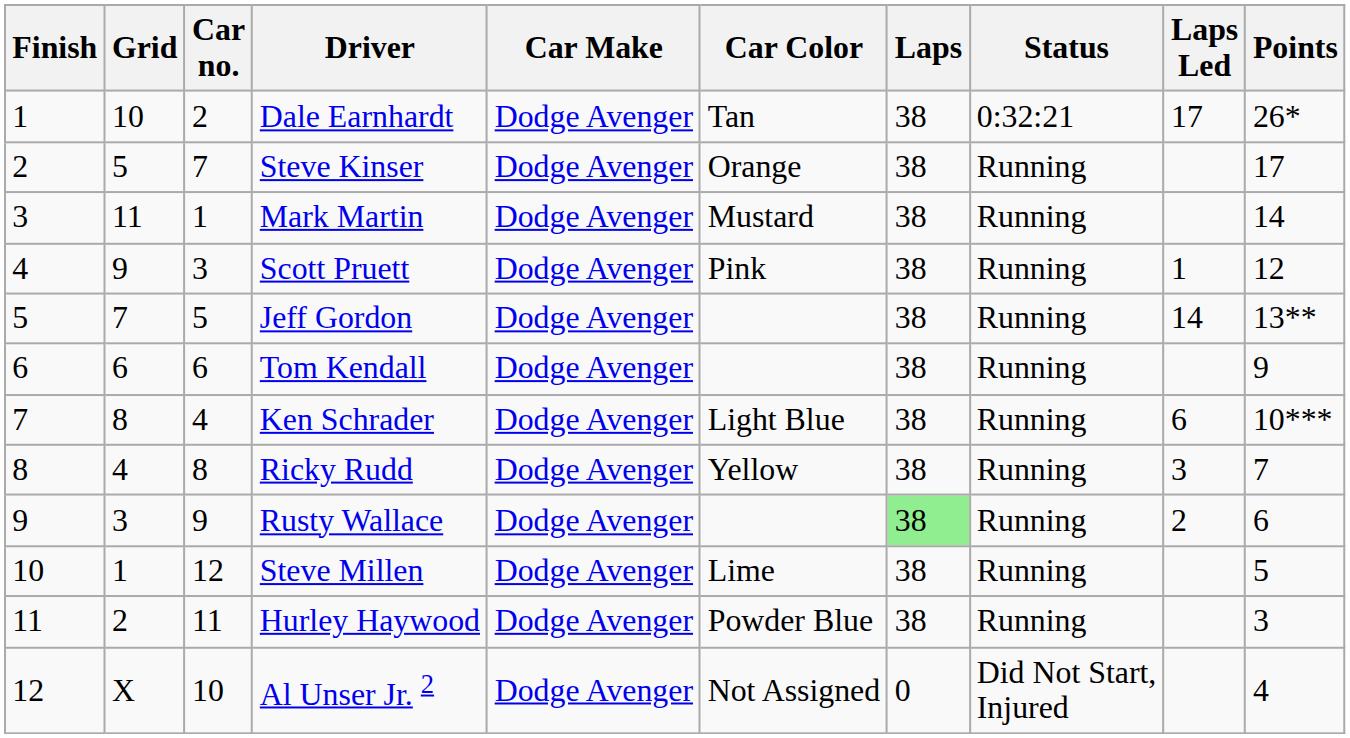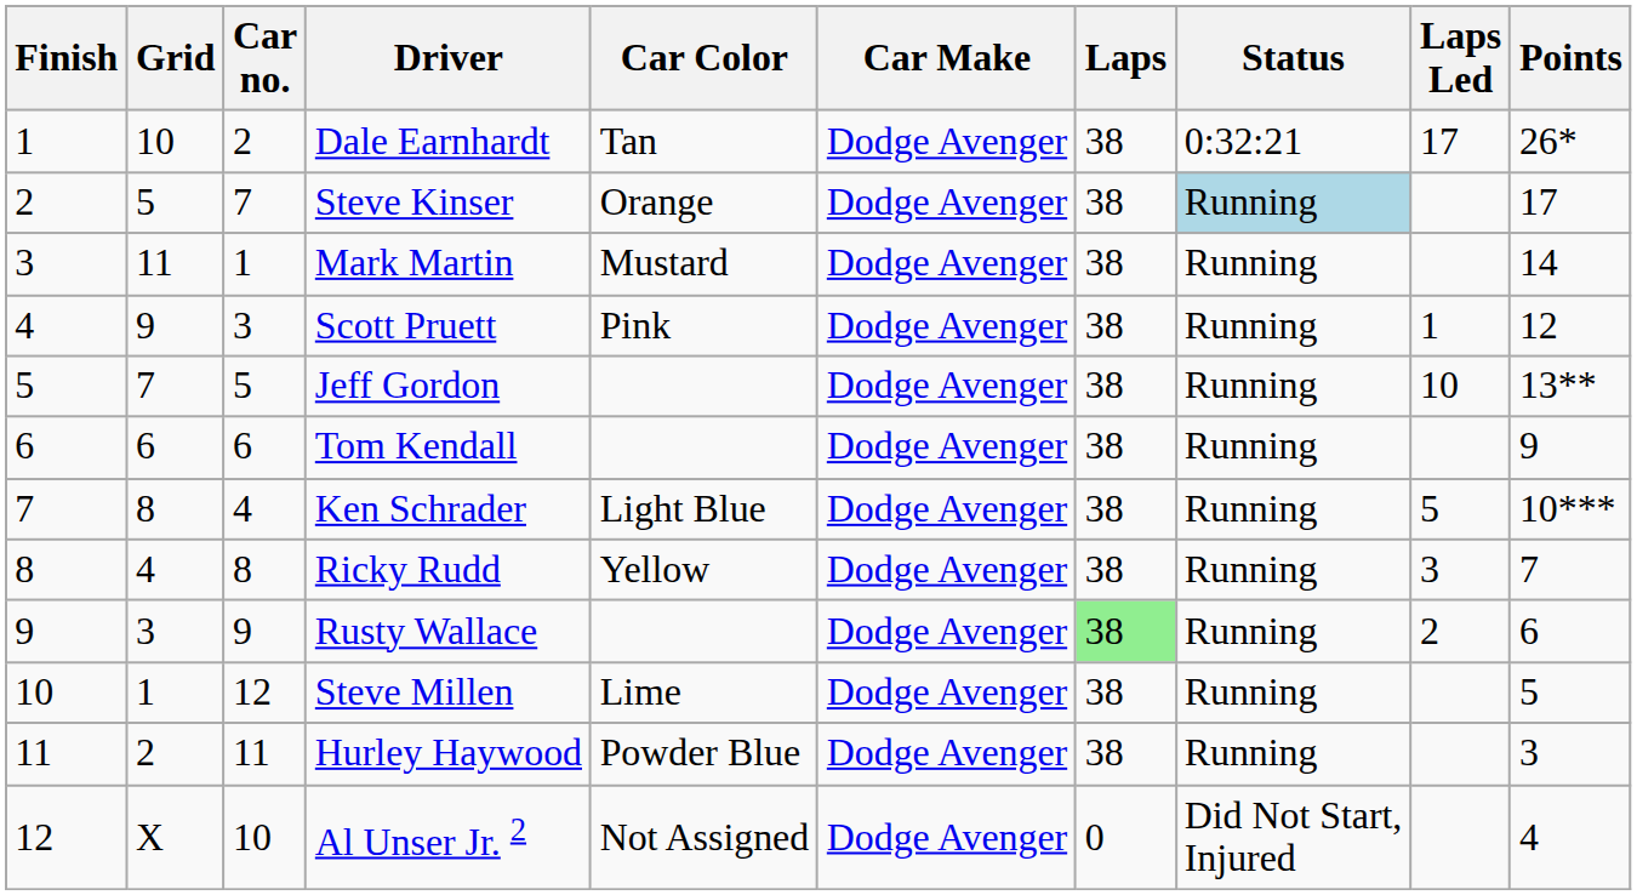columns swapped: Car Make <-> Car Color
Steve Kinser | Status: no background -> lightblue background
Jeff Gordon | Laps Led: 14 -> 10
Ken Schrader | Laps Led: 6 -> 5
